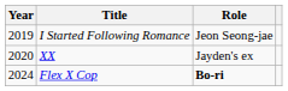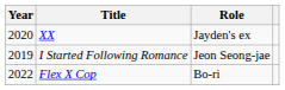rows swapped: I Started Following Romance <-> XX
Flex X Cop | Year: 2024 -> 2022
Flex X Cop | Role: bold -> normal
